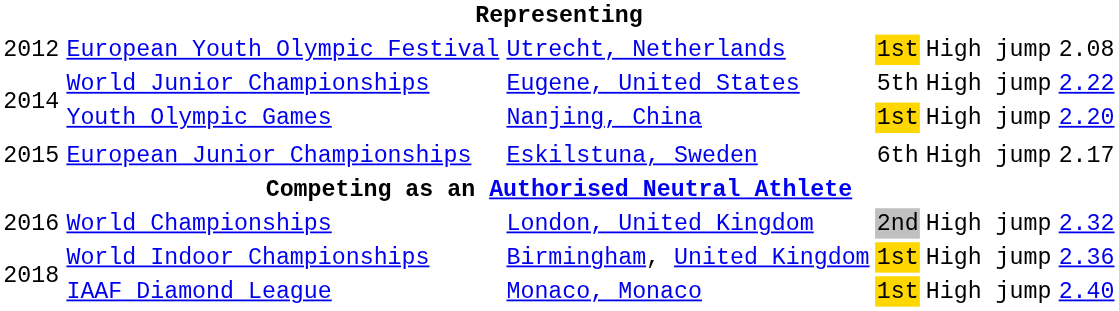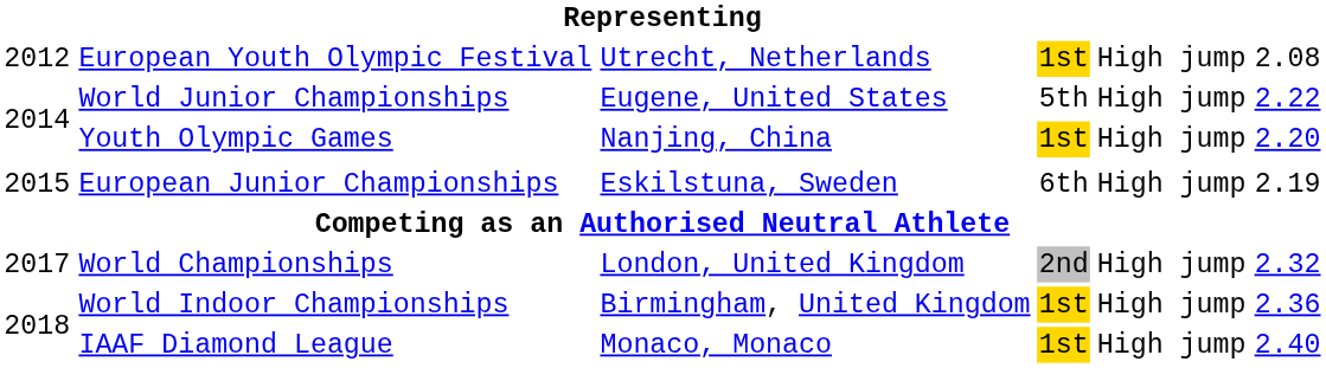European Junior Championships | column 6: 2.17 -> 2.19
World Championships | column 1: 2016 -> 2017
